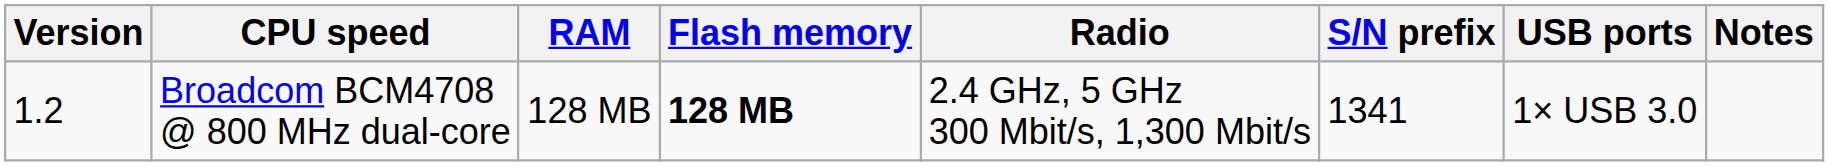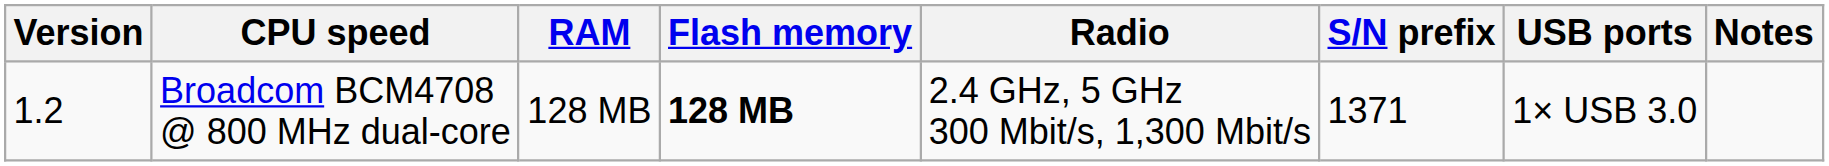Broadcom BCM4708 @ 800 MHz dual-core | S/N prefix: 1341 -> 1371
